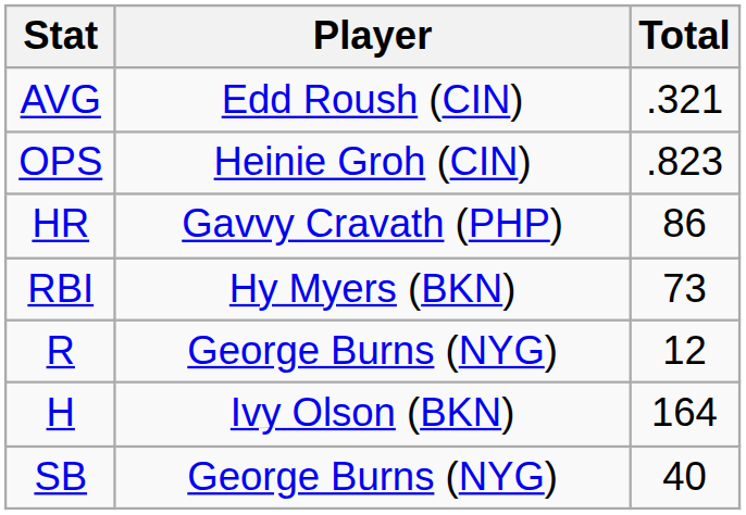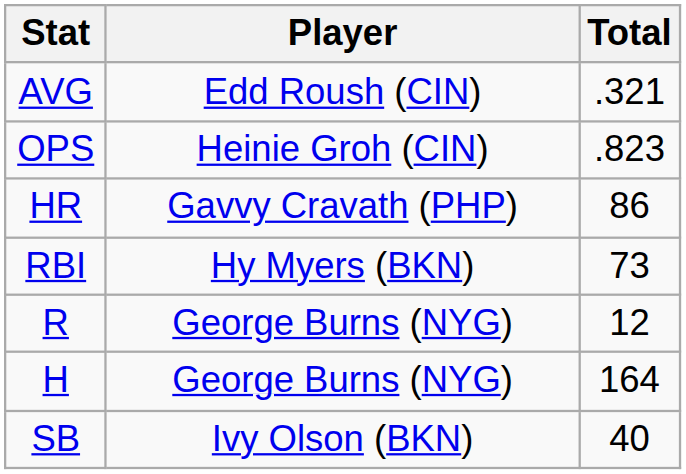H | Player: Ivy Olson (BKN) -> George Burns (NYG)
SB | Player: George Burns (NYG) -> Ivy Olson (BKN)
